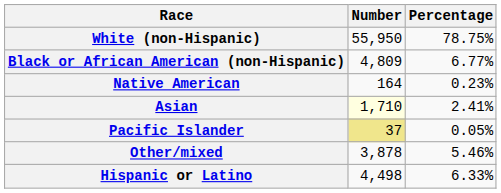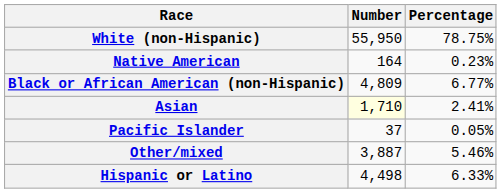rows swapped: Black or African American (non-Hispanic) <-> Native American
Pacific Islander | Number: khaki background -> no background
Other/mixed | Number: 3,878 -> 3,887
